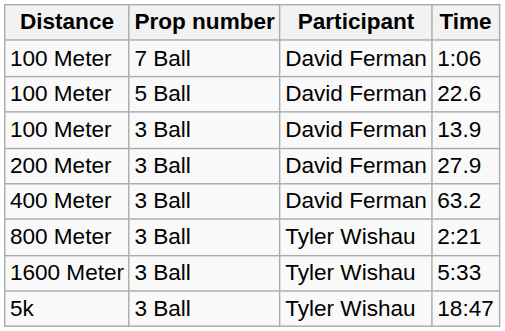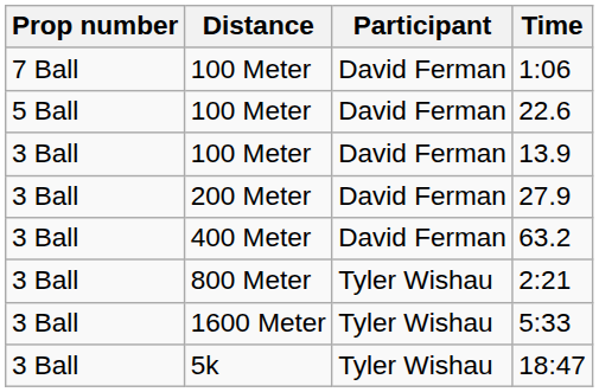columns swapped: Prop number <-> Distance
